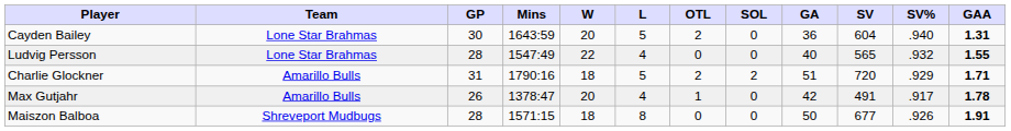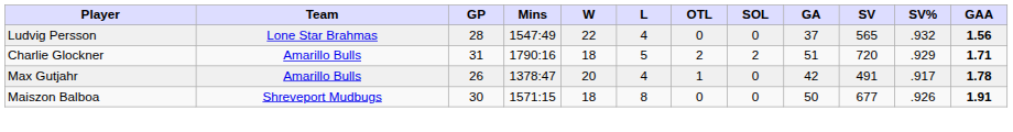- row: Cayden Bailey | Lone Star Brahmas | 30 | 1643:59 | 20 | 5 | 2 | 0 | 36 | 604 | .940 | 1.31
Ludvig Persson | GA: 40 -> 37
Ludvig Persson | GAA: 1.55 -> 1.56
Maiszon Balboa | GP: 28 -> 30
